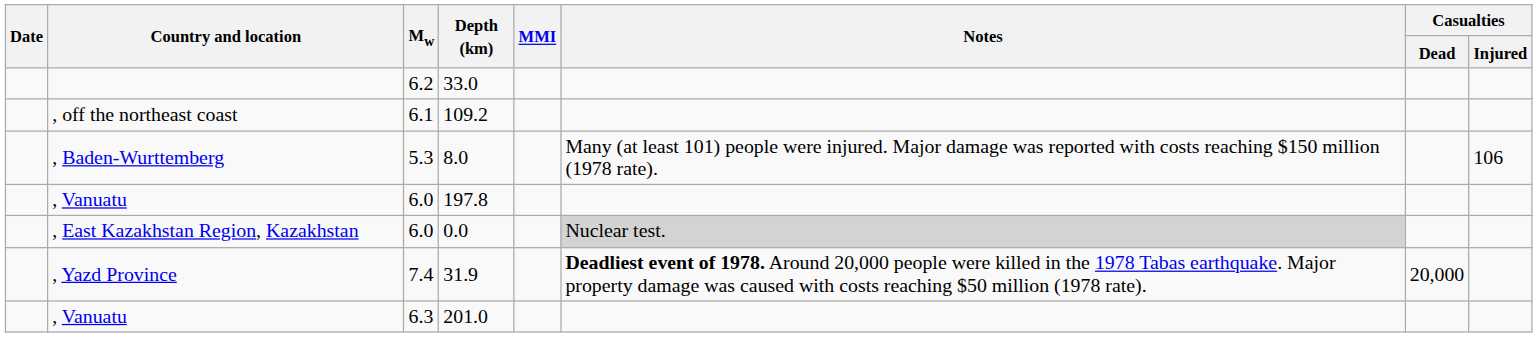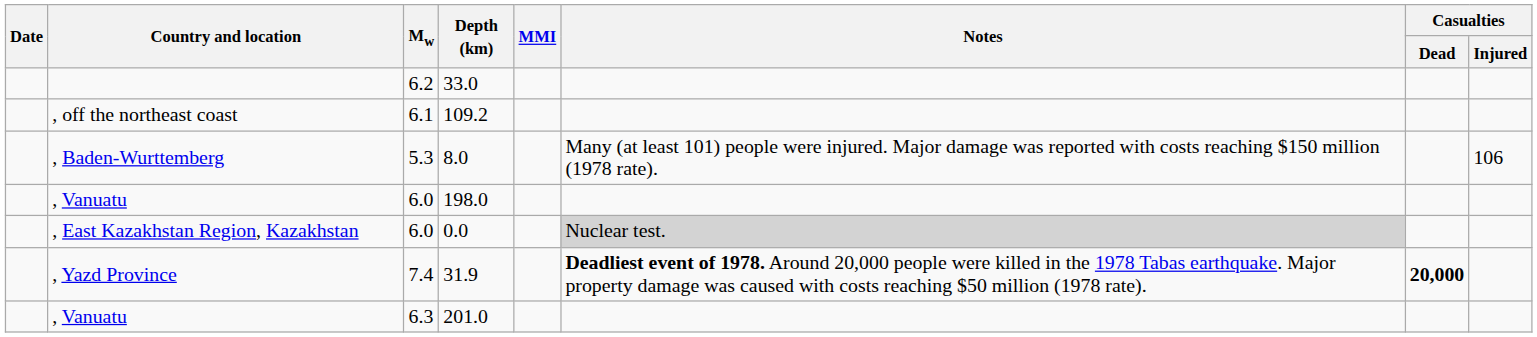, Vanuatu / 6.0 | Depth (km): 197.8 -> 198.0
, Yazd Province | Casualties / Dead: normal -> bold
